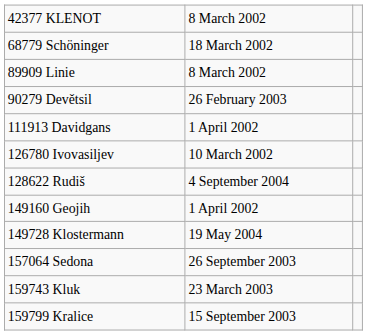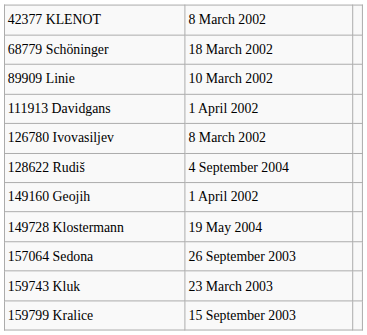89909 Linie | column 2: 8 March 2002 -> 10 March 2002
- row: 90279 Devětsil | 26 February 2003
126780 Ivovasiljev | column 2: 10 March 2002 -> 8 March 2002
